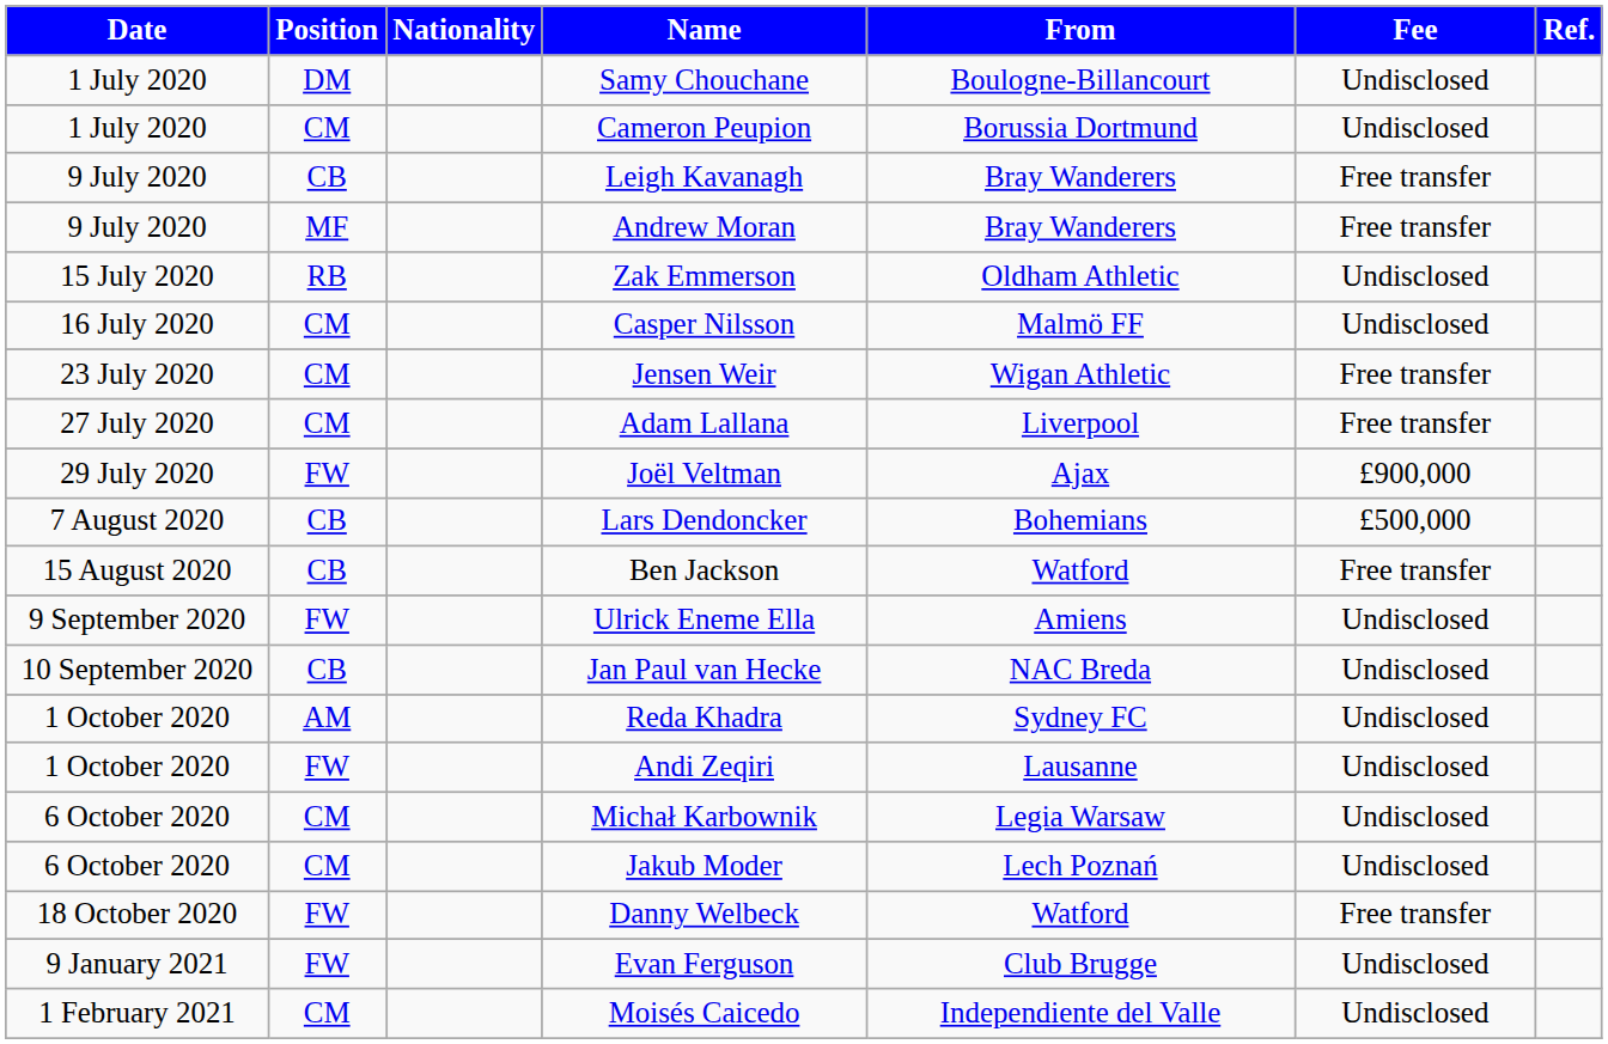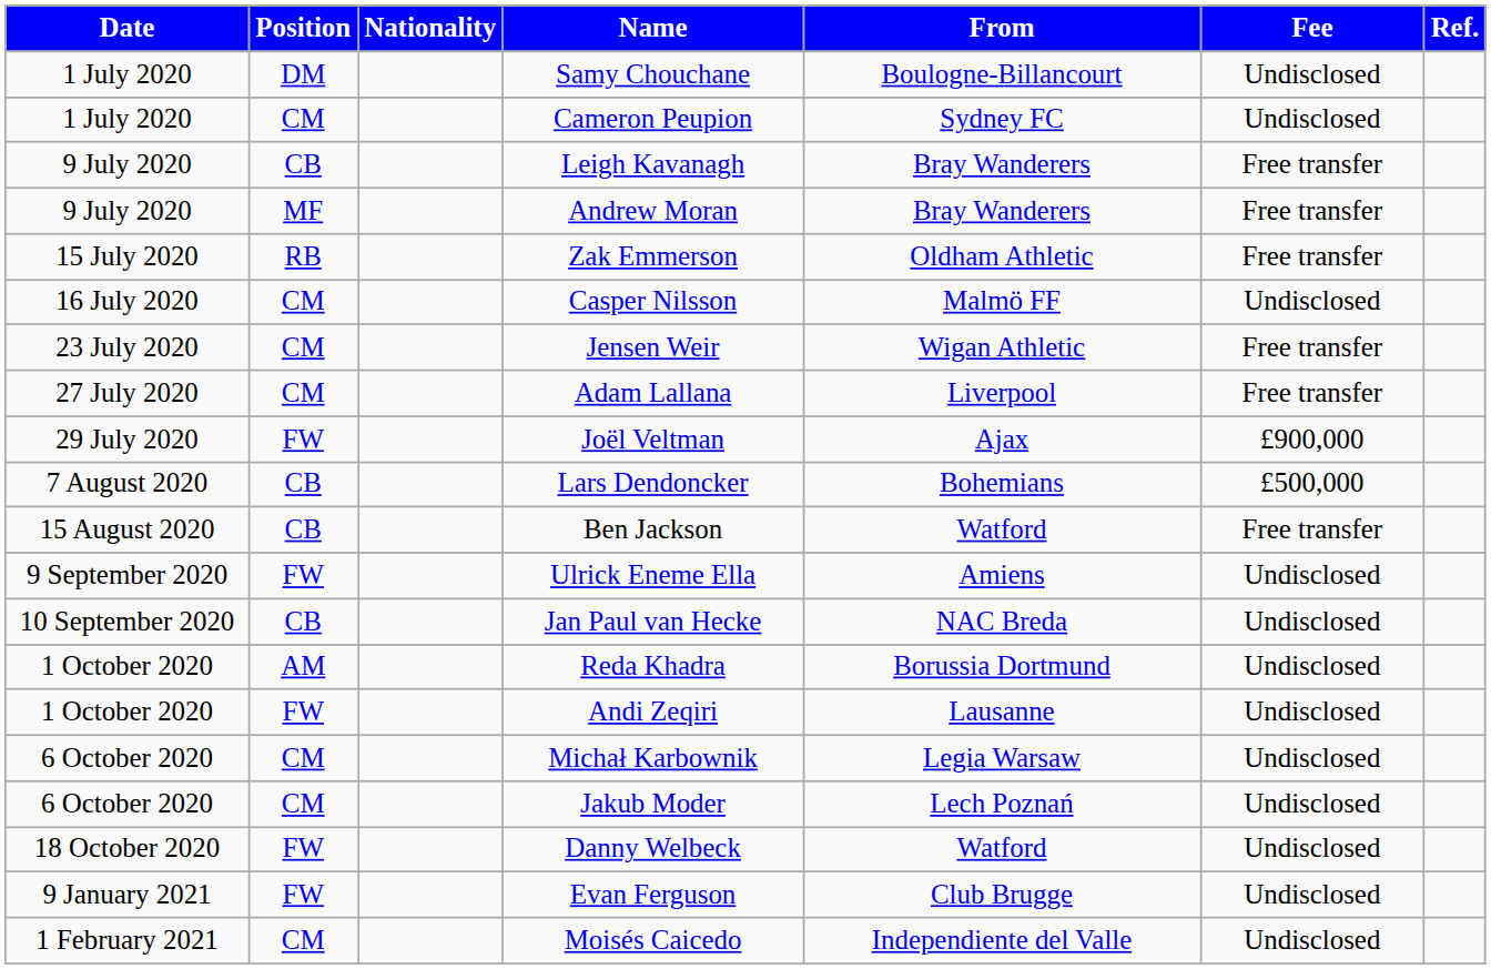Cameron Peupion | From: Borussia Dortmund -> Sydney FC
Zak Emmerson | Fee: Undisclosed -> Free transfer
Reda Khadra | From: Sydney FC -> Borussia Dortmund
Danny Welbeck | Fee: Free transfer -> Undisclosed
